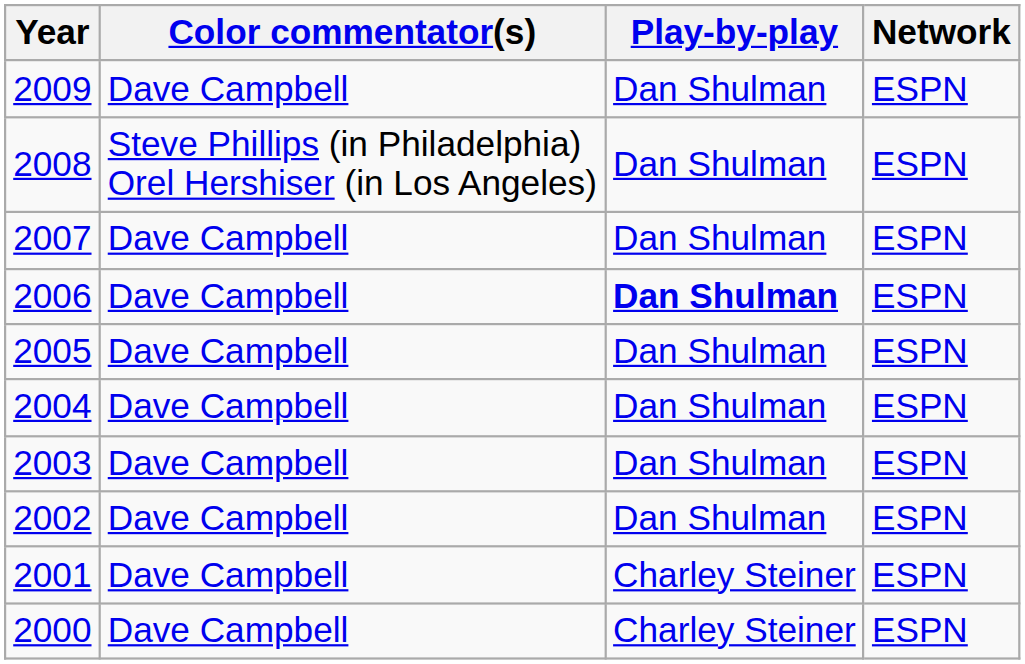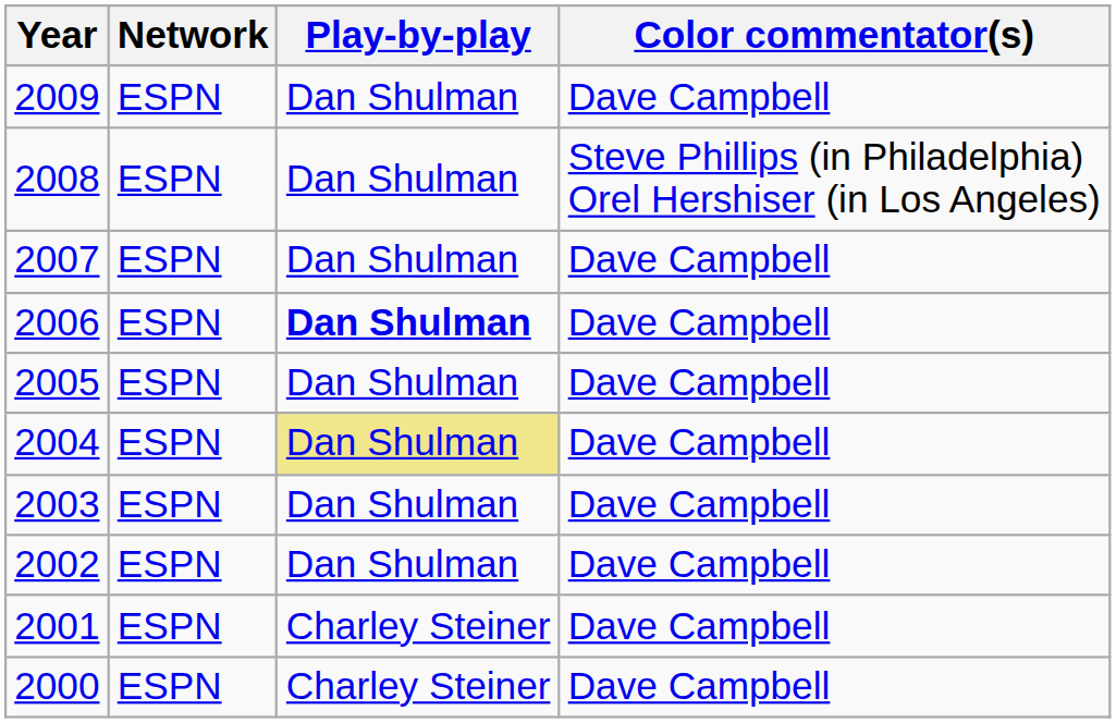columns swapped: Network <-> Color commentator(s)
2004 | Play-by-play: no background -> khaki background
